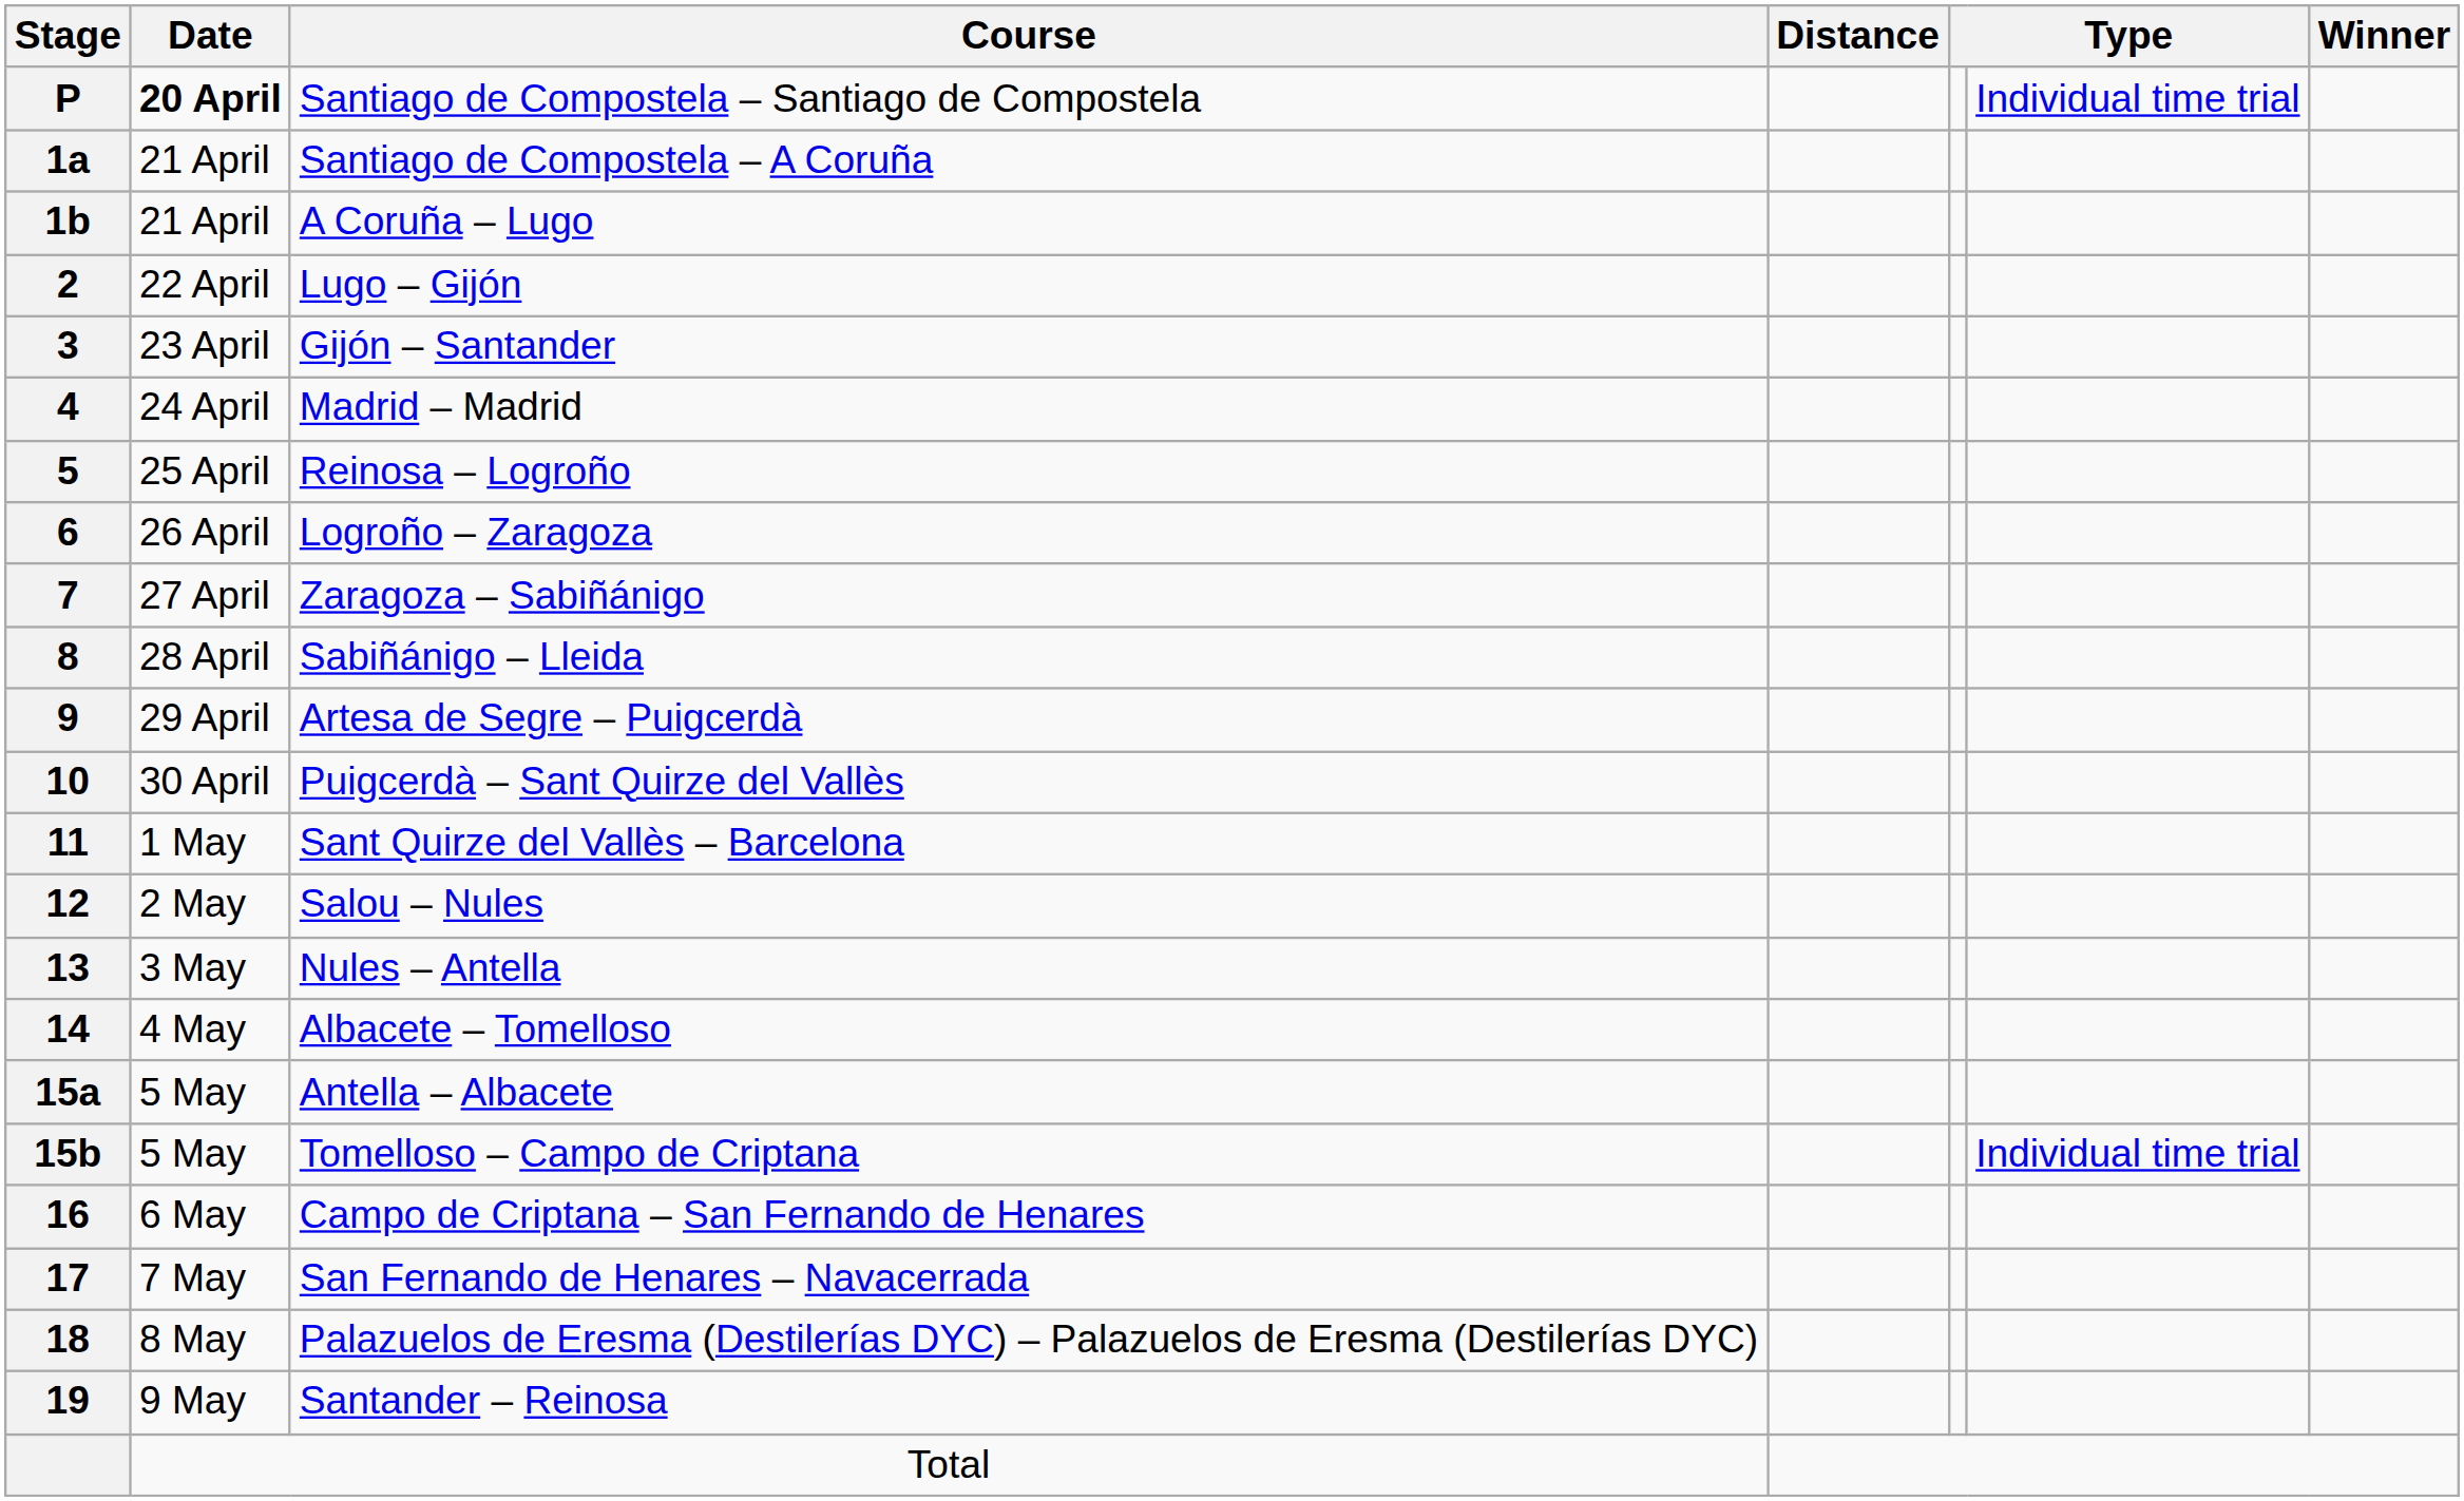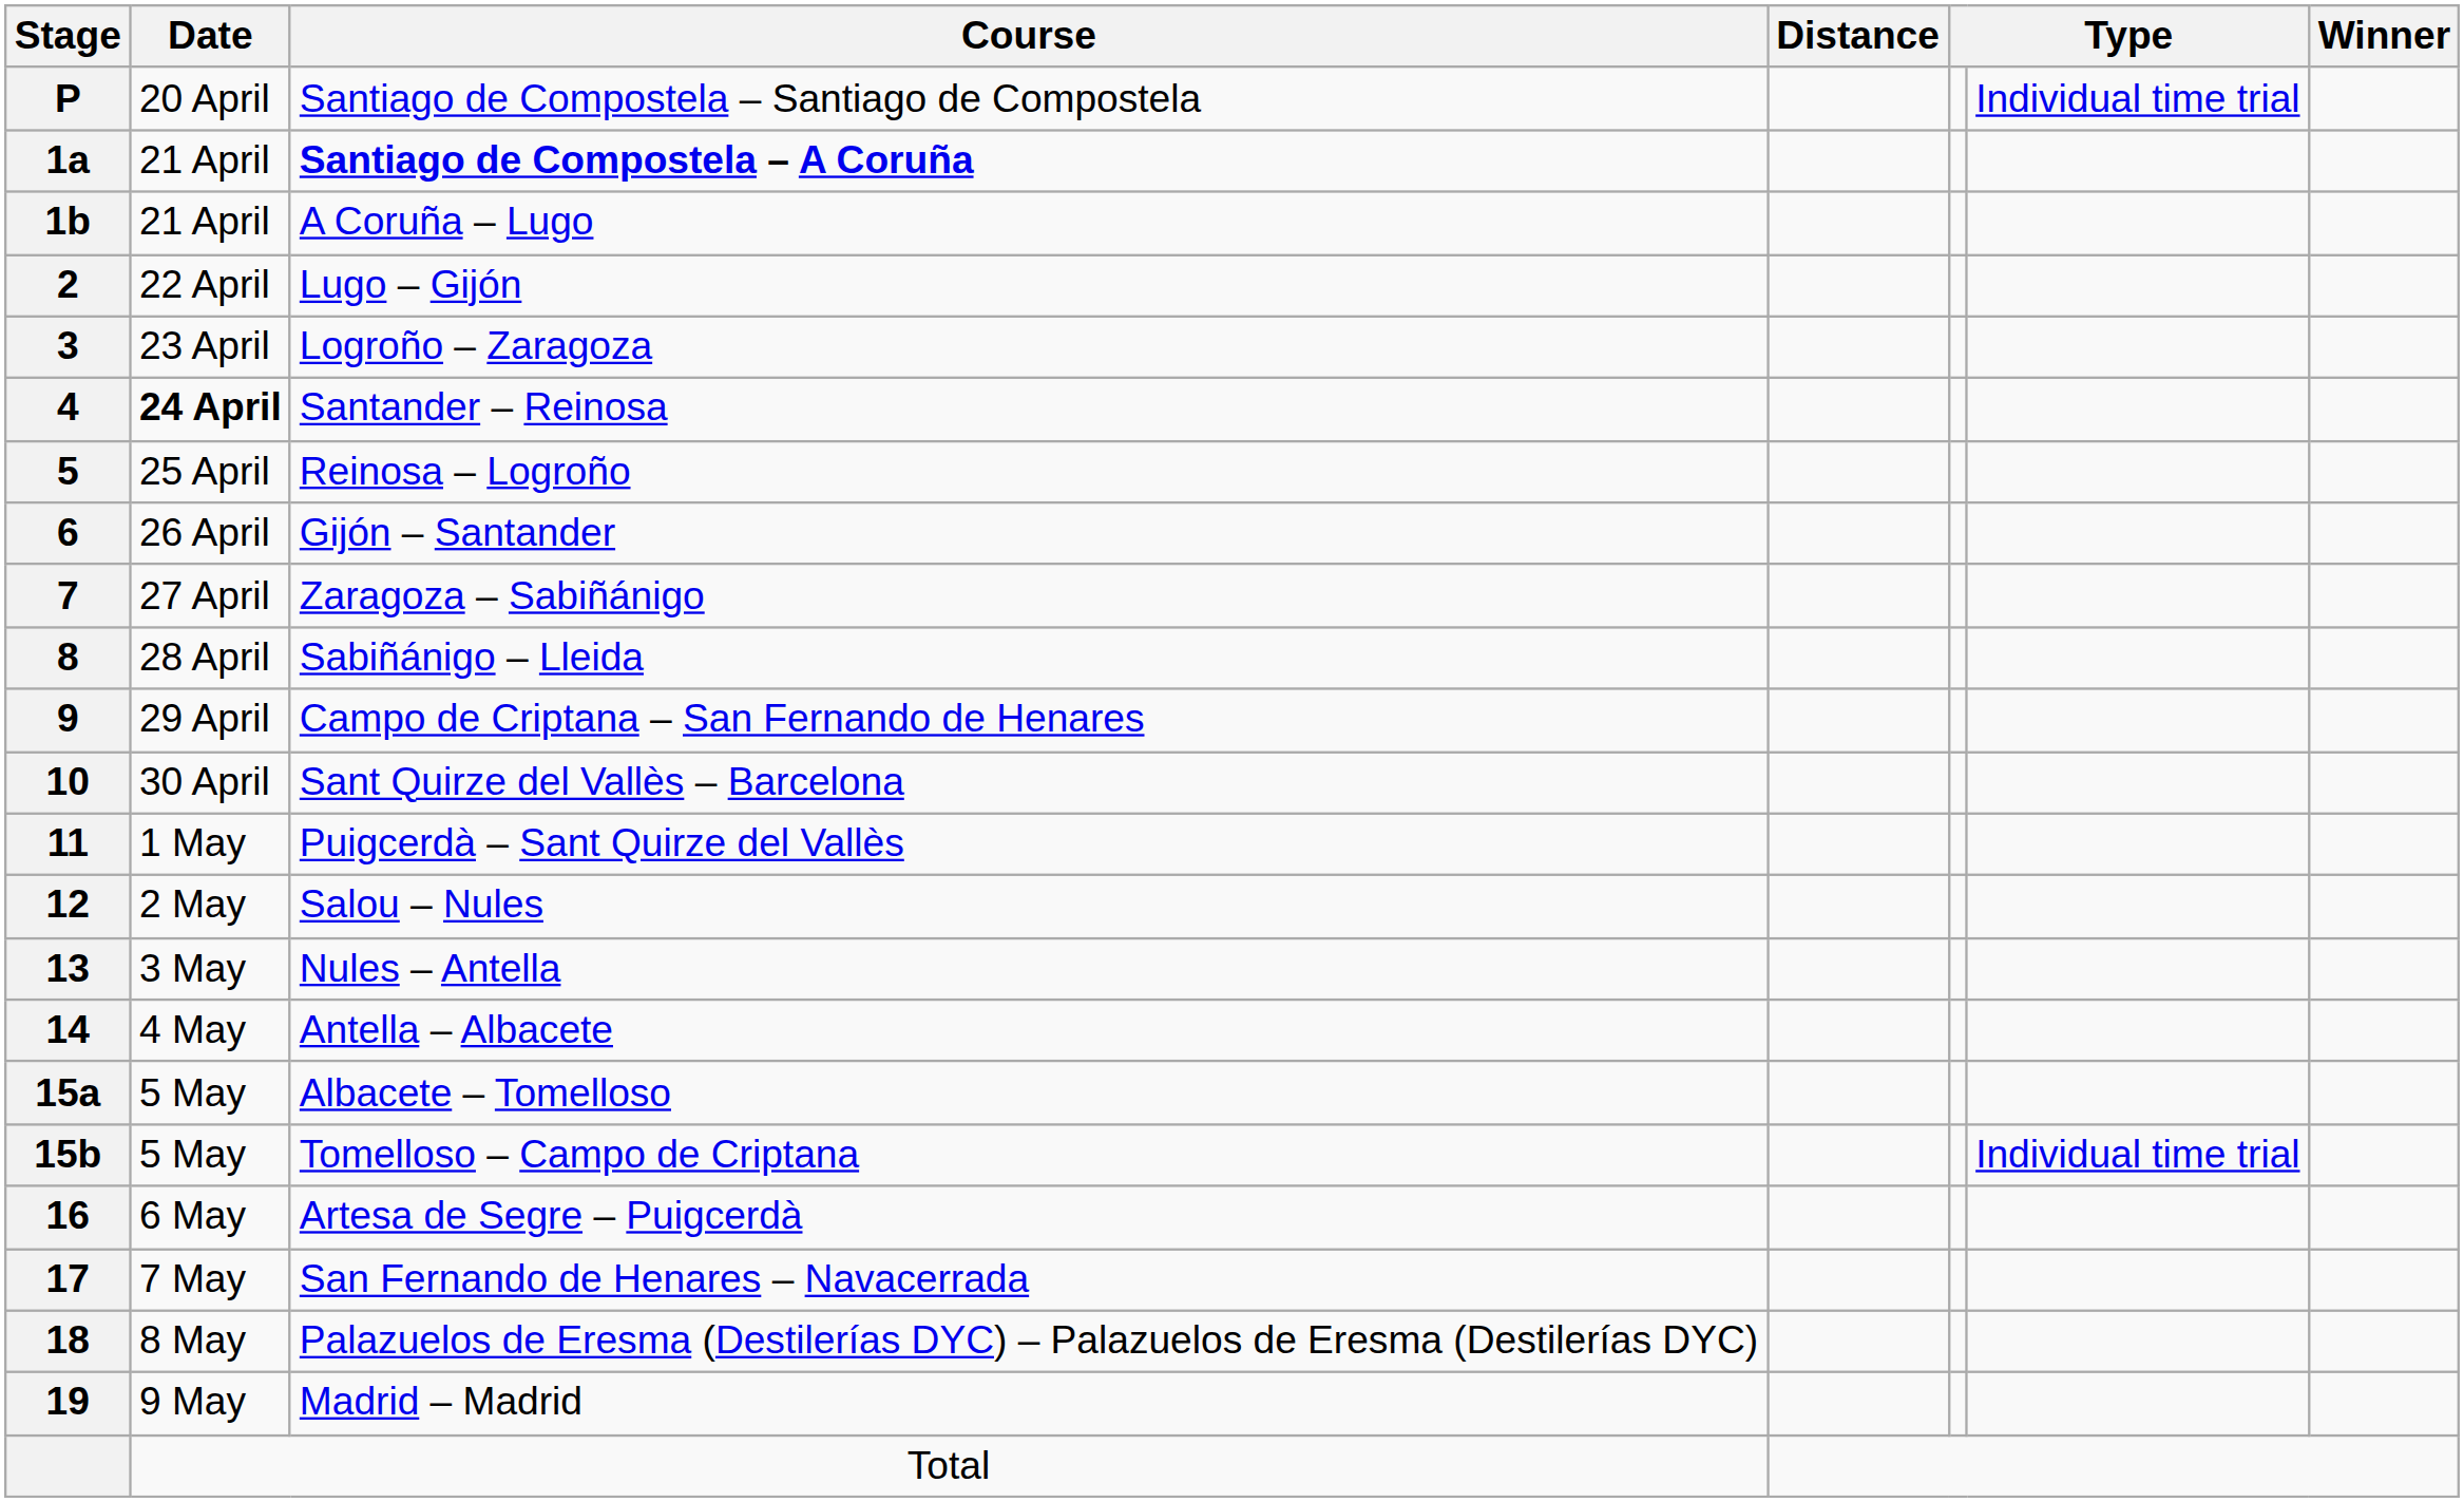P | Date: bold -> normal
1a | Course: normal -> bold
3 | Course: Gijón – Santander -> Logroño – Zaragoza
4 | Date: normal -> bold
4 | Course: Madrid – Madrid -> Santander – Reinosa
6 | Course: Logroño – Zaragoza -> Gijón – Santander
9 | Course: Artesa de Segre – Puigcerdà -> Campo de Criptana – San Fernando de Henares
10 | Course: Puigcerdà – Sant Quirze del Vallès -> Sant Quirze del Vallès – Barcelona
11 | Course: Sant Quirze del Vallès – Barcelona -> Puigcerdà – Sant Quirze del Vallès
14 | Course: Albacete – Tomelloso -> Antella – Albacete
15a | Course: Antella – Albacete -> Albacete – Tomelloso
16 | Course: Campo de Criptana – San Fernando de Henares -> Artesa de Segre – Puigcerdà
19 | Course: Santander – Reinosa -> Madrid – Madrid
